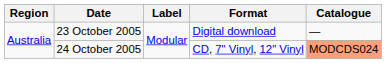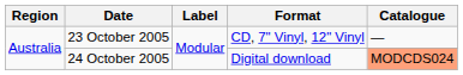23 October 2005 | Format: Digital download -> CD, 7" Vinyl, 12" Vinyl
24 October 2005 | Format: CD, 7" Vinyl, 12" Vinyl -> Digital download
